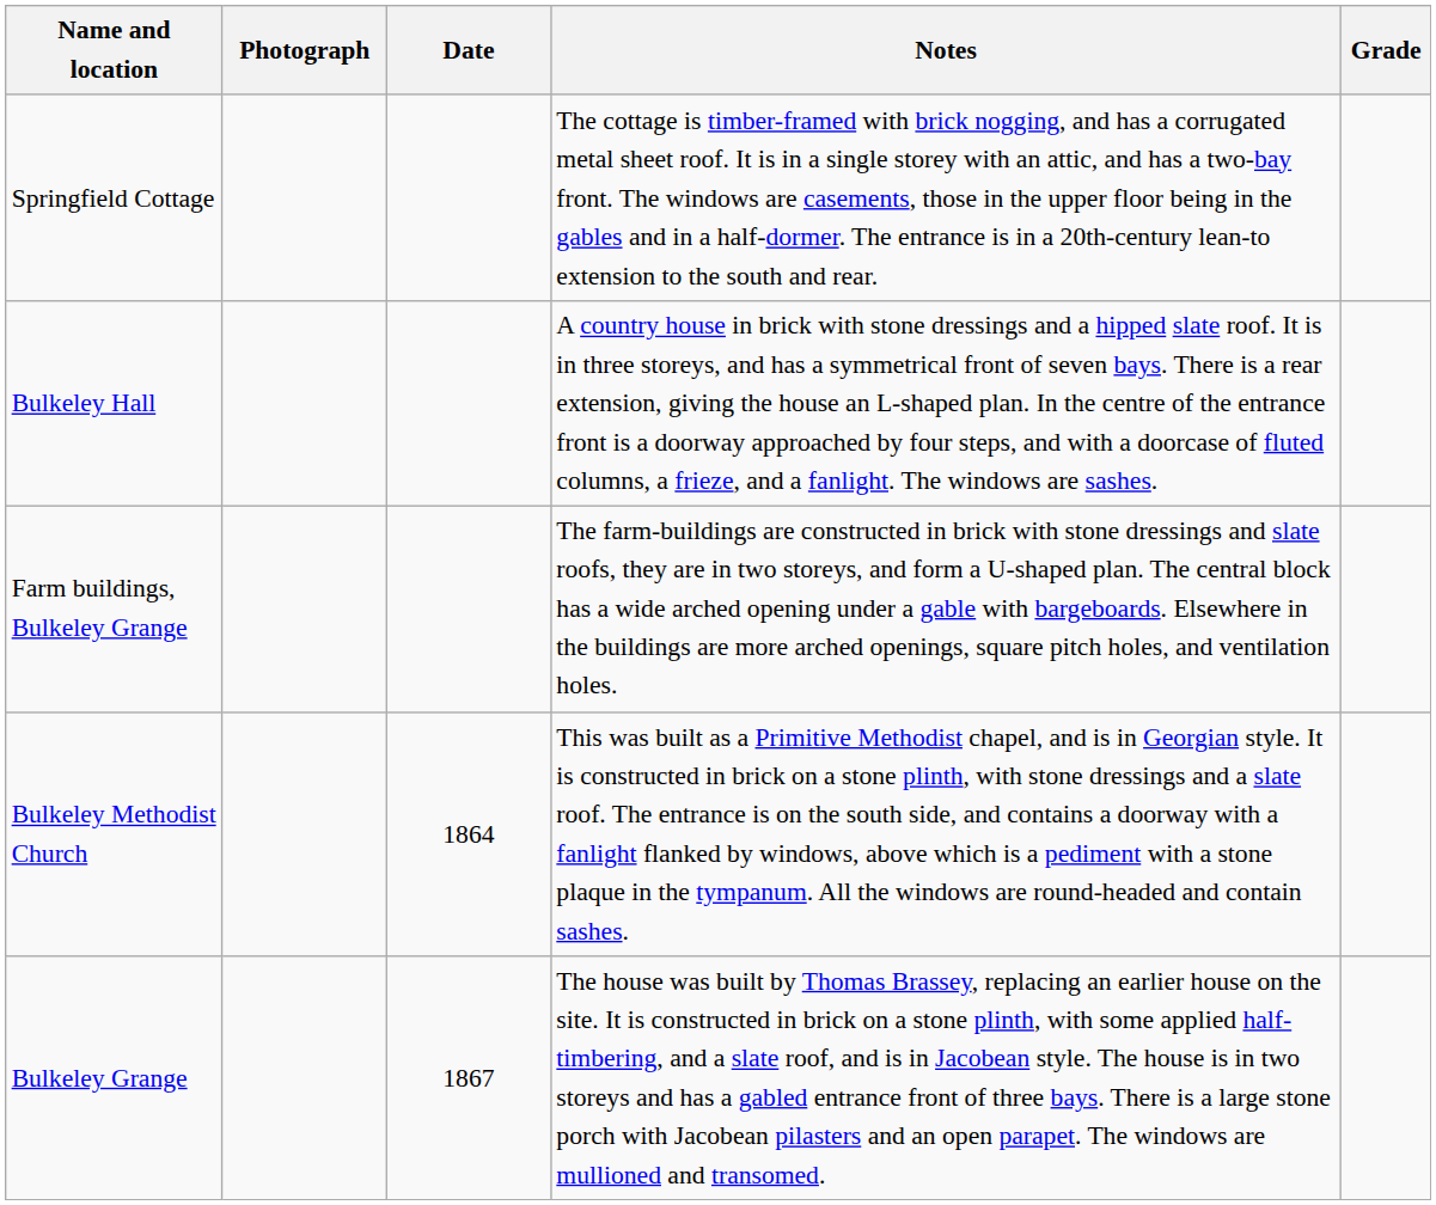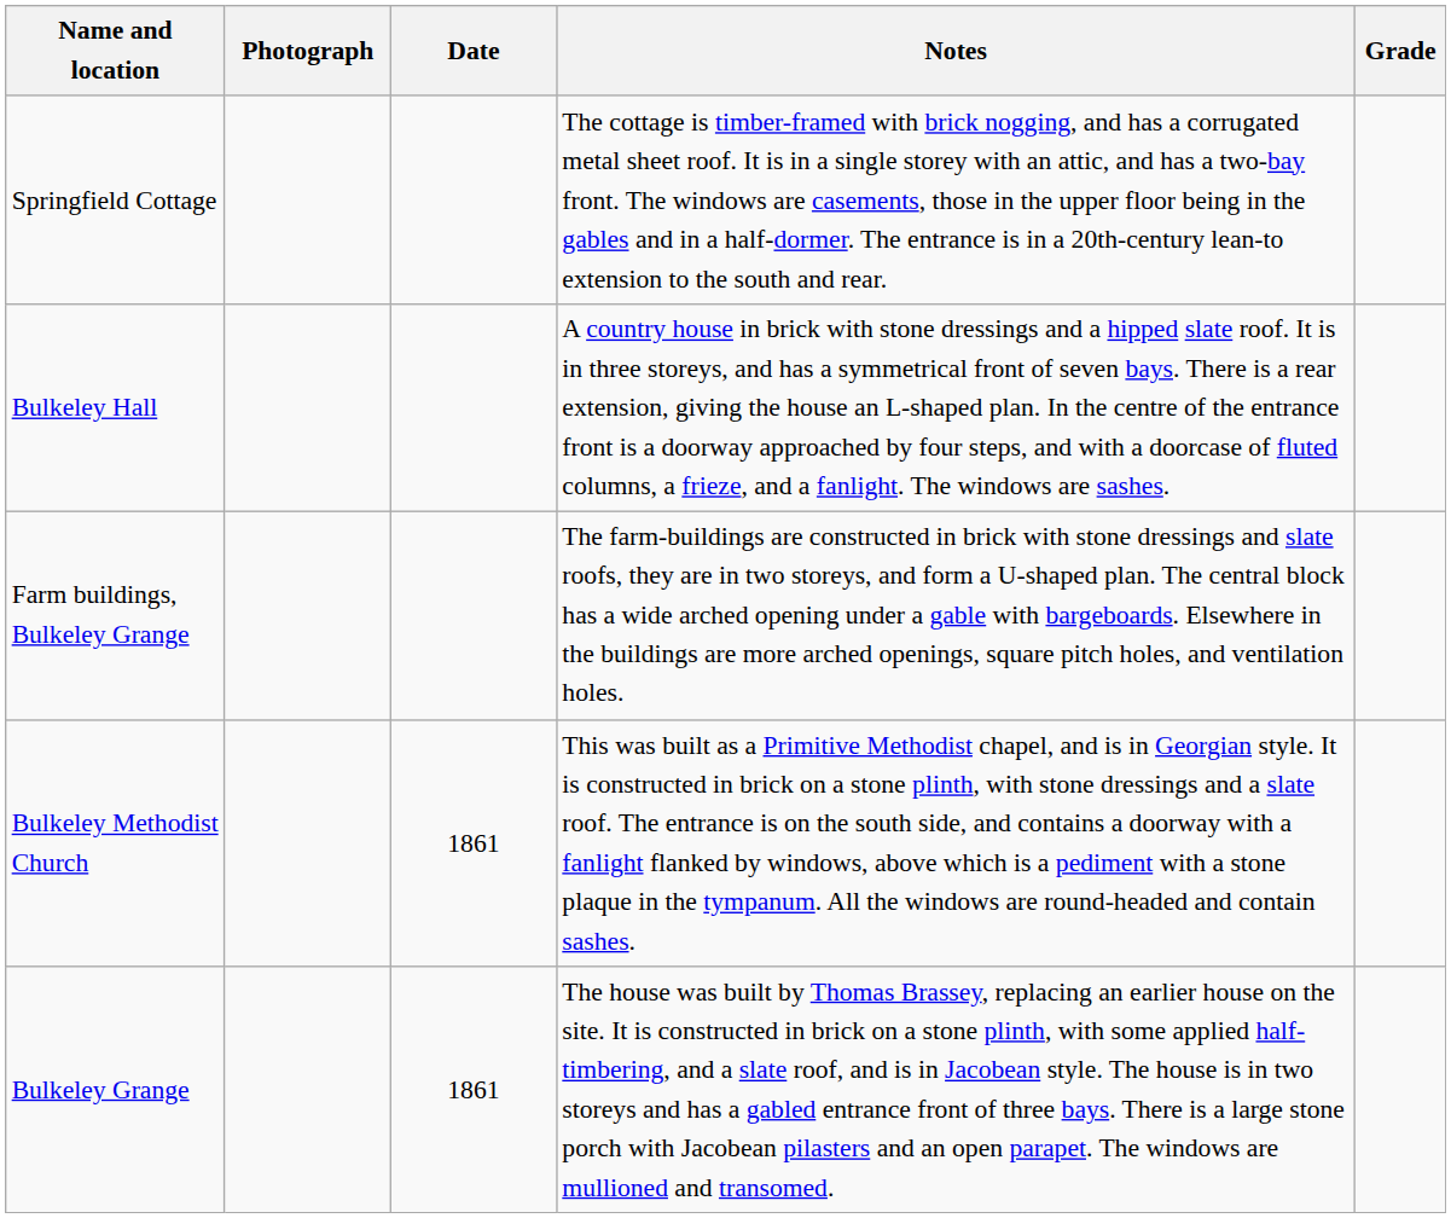Bulkeley Methodist Church | Date: 1864 -> 1861
Bulkeley Grange | Date: 1867 -> 1861
